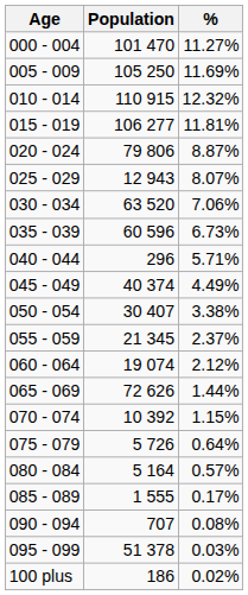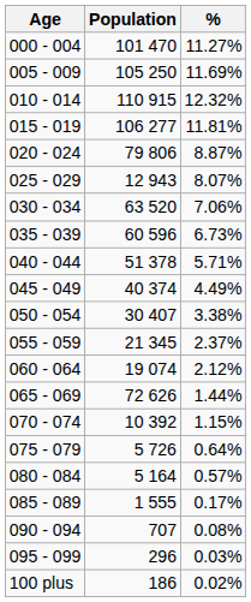040 - 044 | Population: 296 -> 51 378
095 - 099 | Population: 51 378 -> 296
